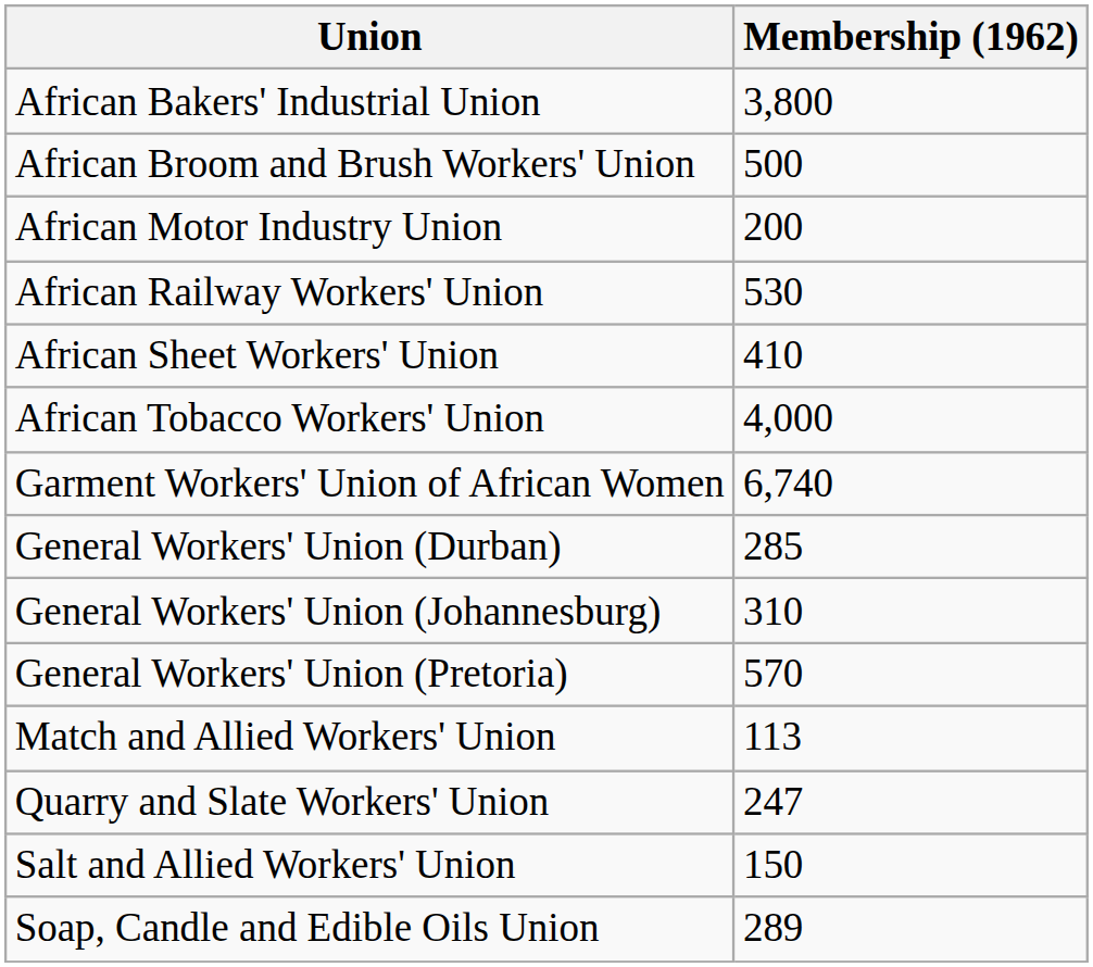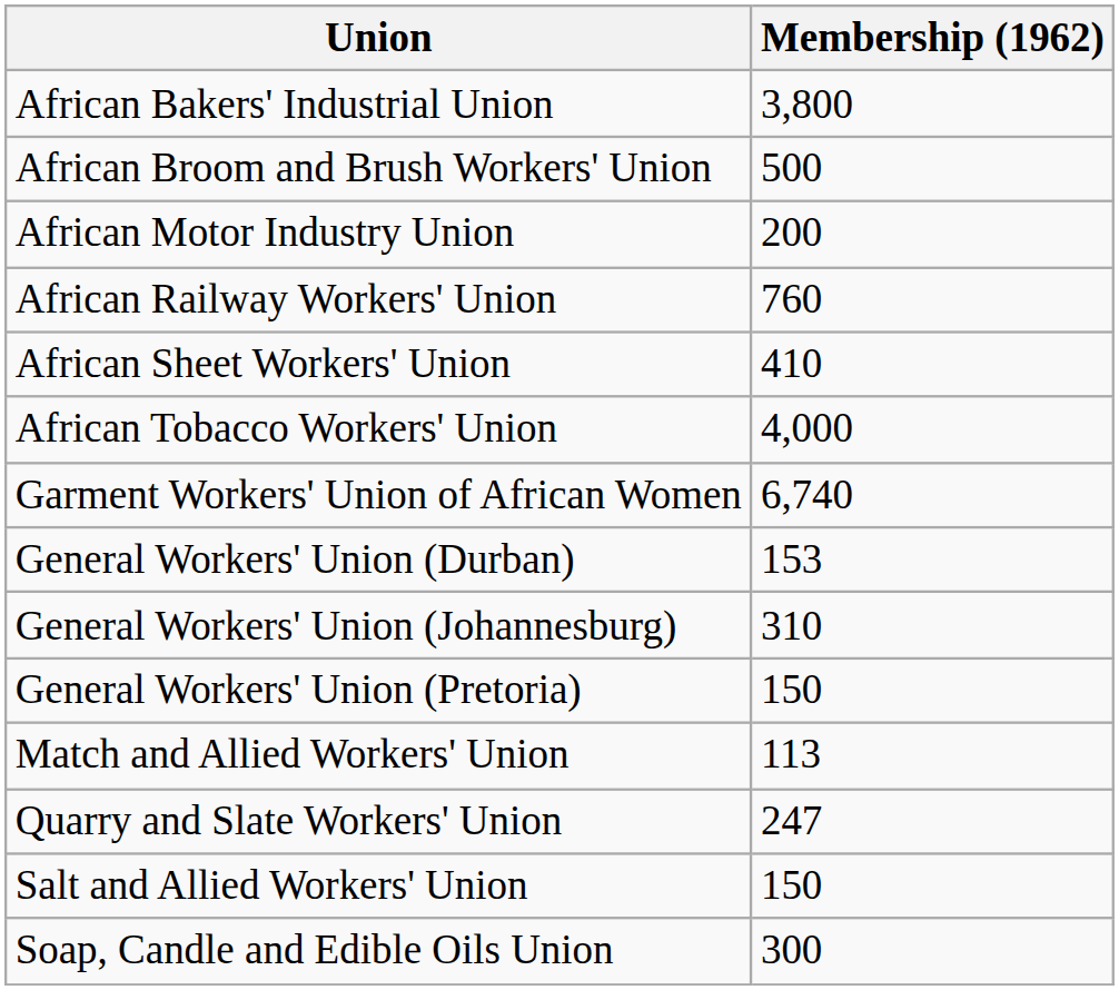African Railway Workers' Union | Membership (1962): 530 -> 760
General Workers' Union (Durban) | Membership (1962): 285 -> 153
General Workers' Union (Pretoria) | Membership (1962): 570 -> 150
Soap, Candle and Edible Oils Union | Membership (1962): 289 -> 300
